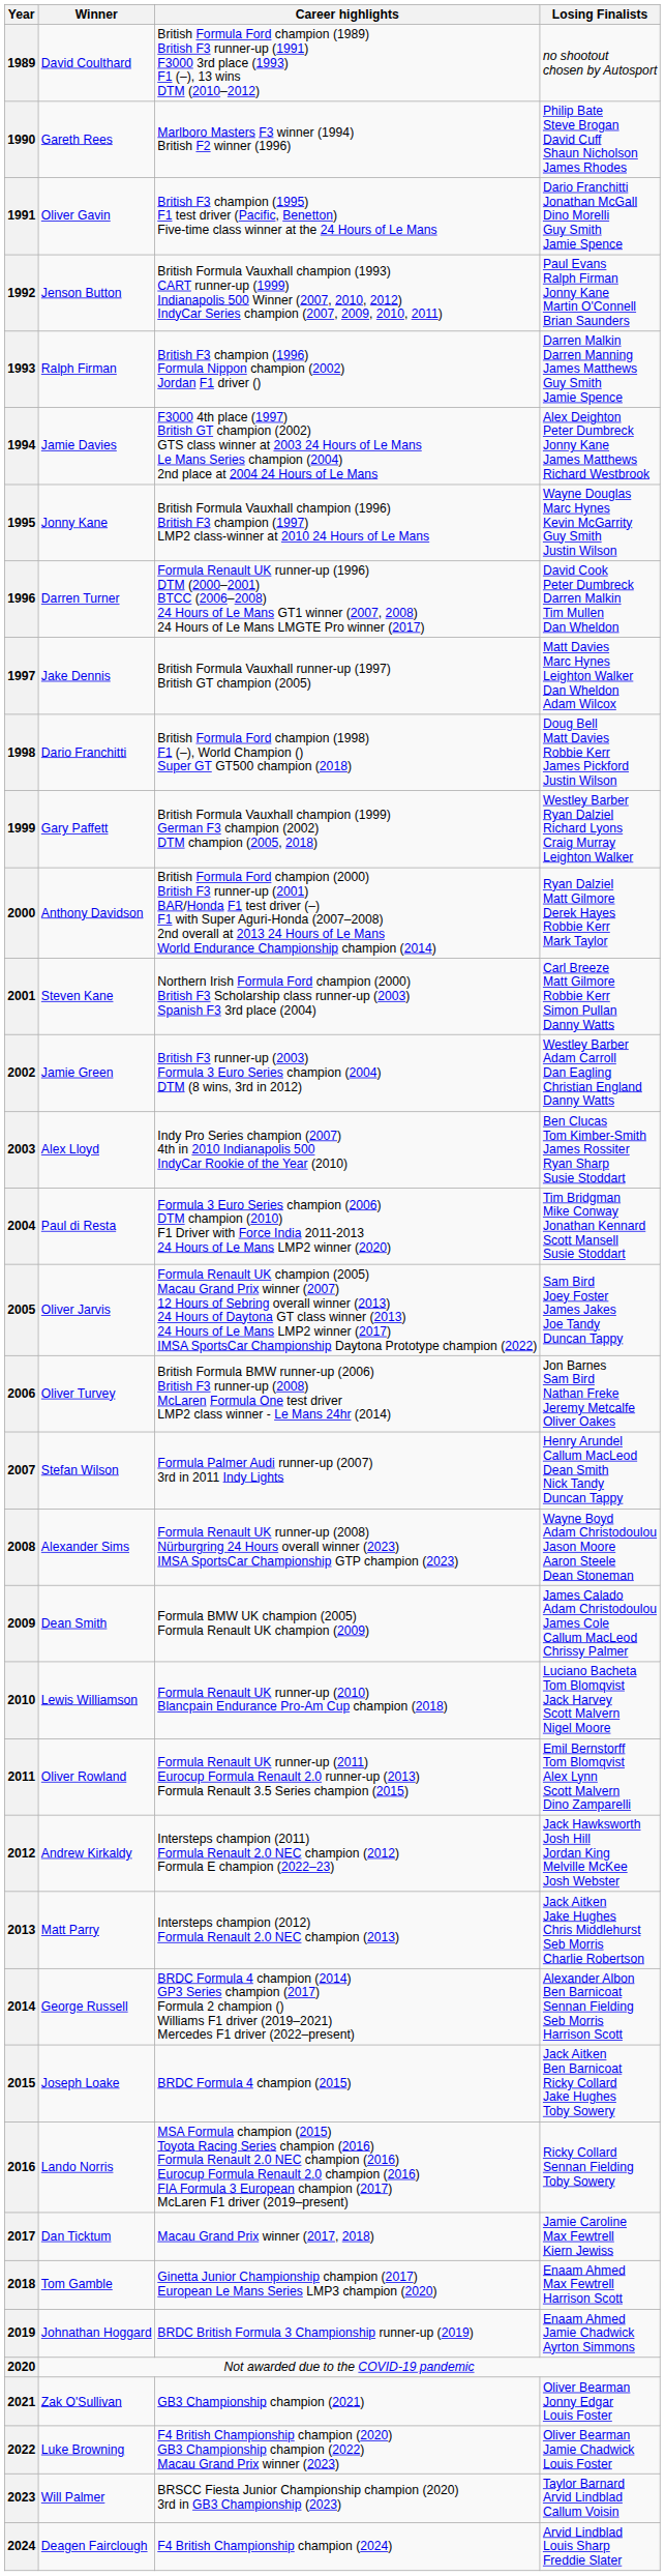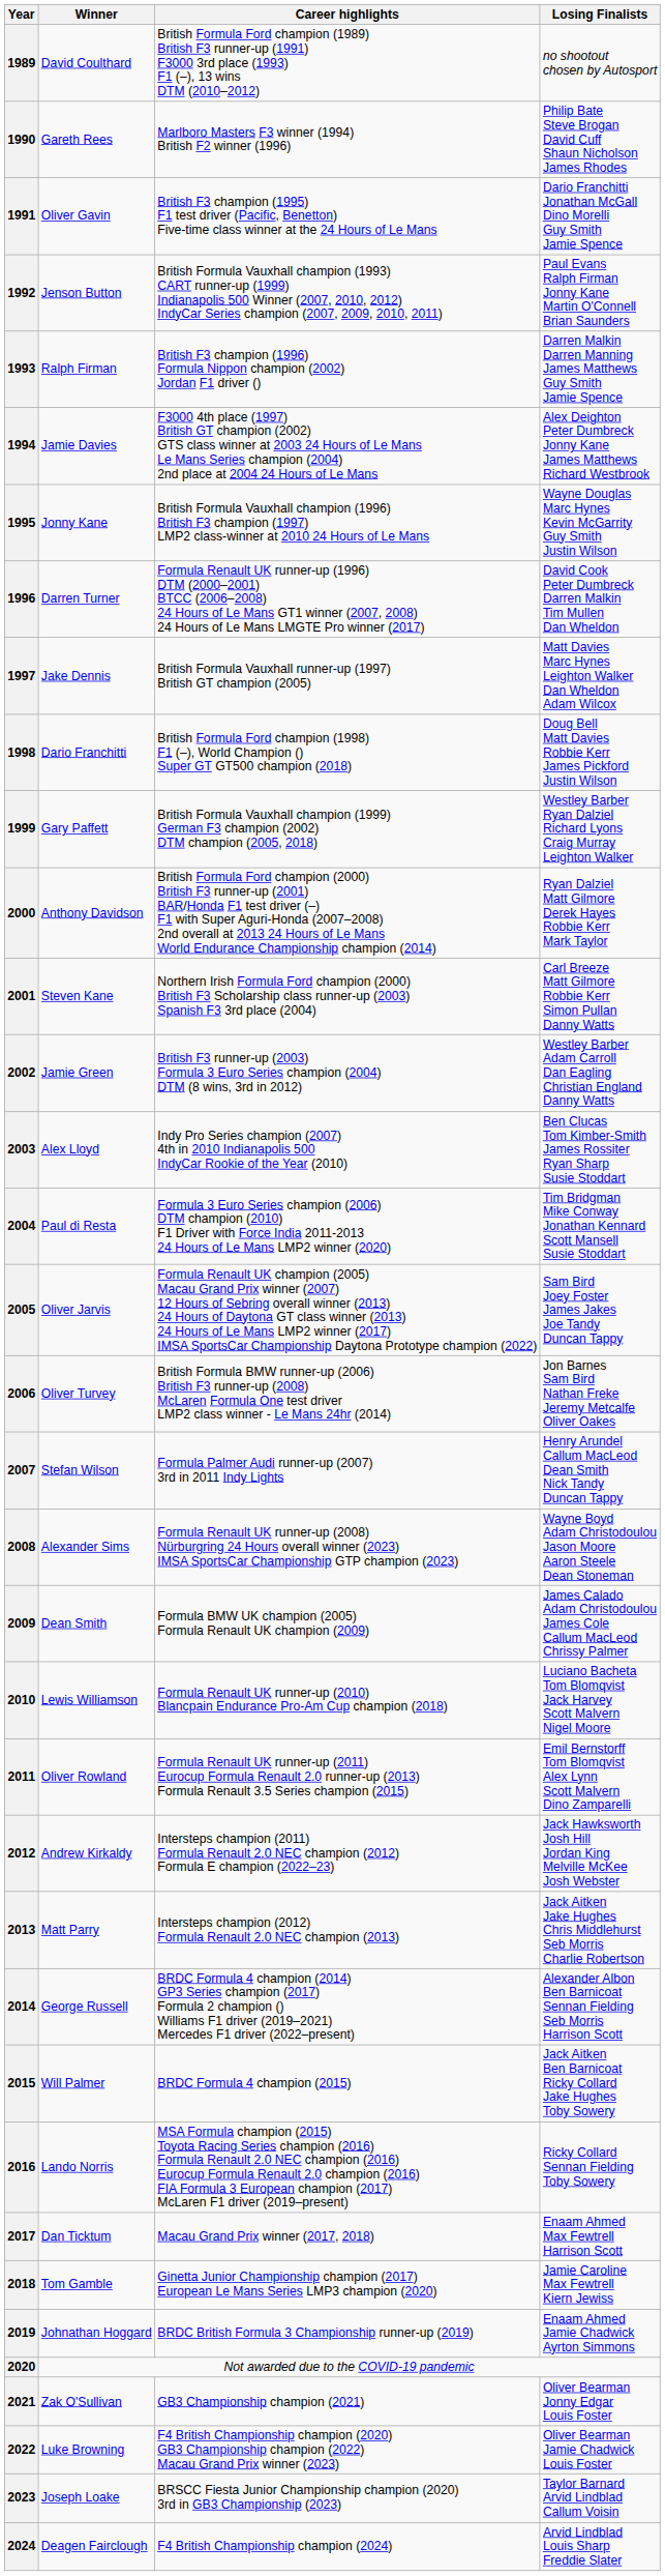2015 | Winner: Joseph Loake -> Will Palmer
2017 | Losing Finalists: Jamie Caroline Max Fewtrell Kiern Jewiss -> Enaam Ahmed Max Fewtrell Harrison Scott
2018 | Losing Finalists: Enaam Ahmed Max Fewtrell Harrison Scott -> Jamie Caroline Max Fewtrell Kiern Jewiss
2023 | Winner: Will Palmer -> Joseph Loake
